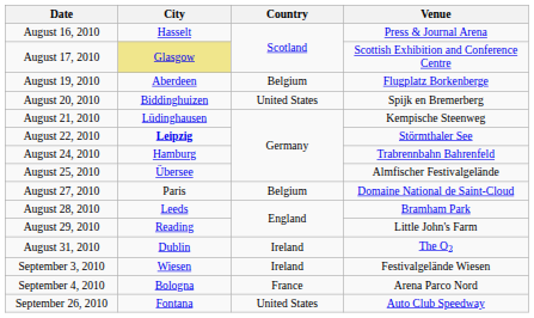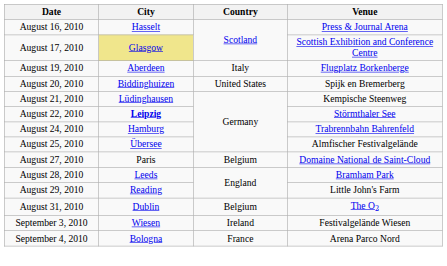August 19, 2010 | Country: Belgium -> Italy
August 31, 2010 | Country: Ireland -> Belgium
- row: September 26, 2010 | Fontana | United States | Auto Club Speedway
